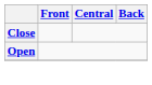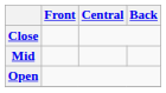+ row: Mid
